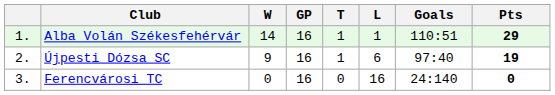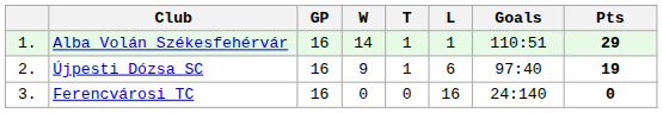columns swapped: GP <-> W
